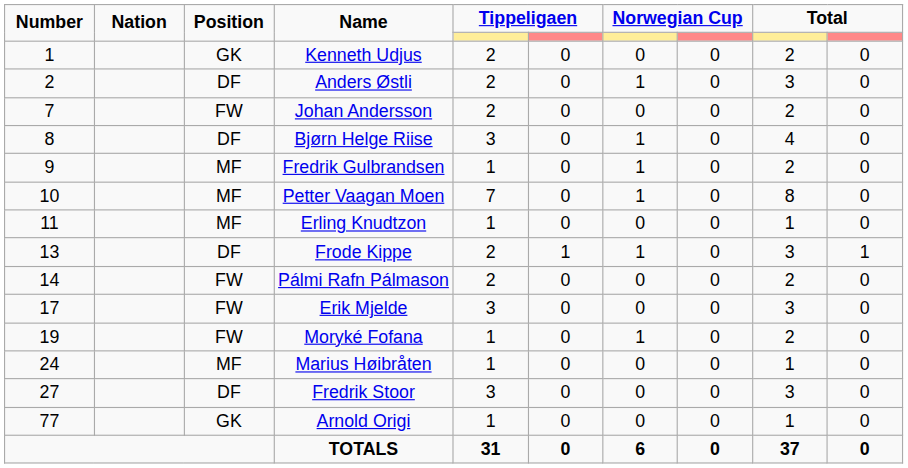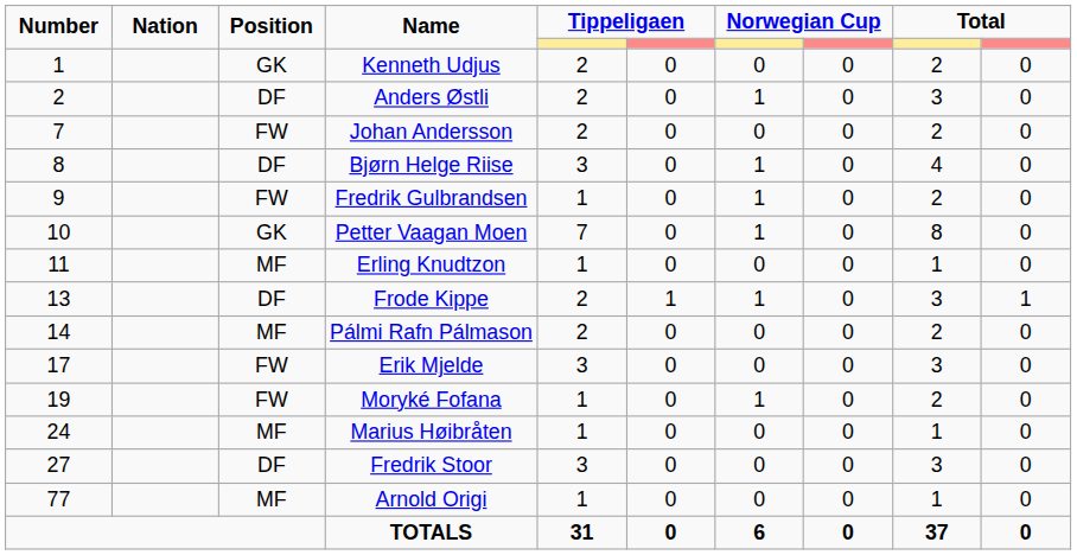Fredrik Gulbrandsen | Position: MF -> FW
Petter Vaagan Moen | Position: MF -> GK
Pálmi Rafn Pálmason | Position: FW -> MF
Arnold Origi | Position: GK -> MF
